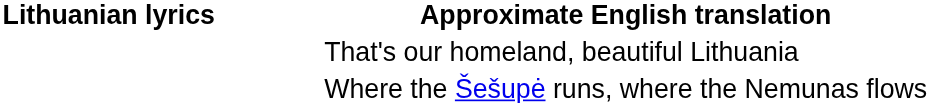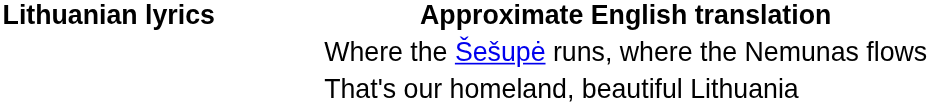rows swapped: Where the Šešupė runs, where the Nemunas flows <-> That's our homeland, beautiful Lithuania
